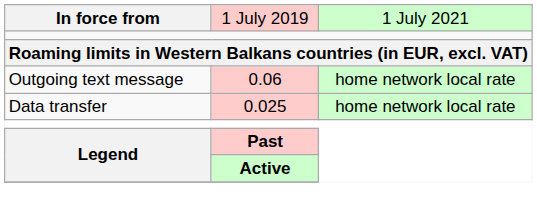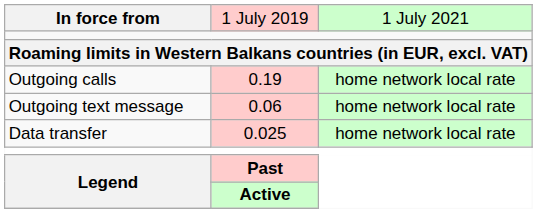+ row: Outgoing calls | 0.19 | home network local rate
